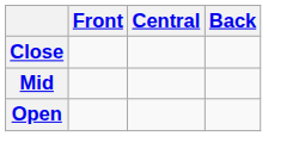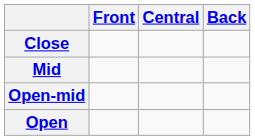+ row: Open-mid
